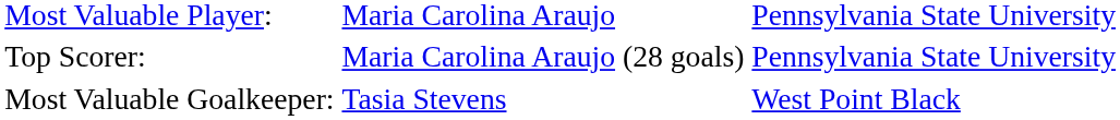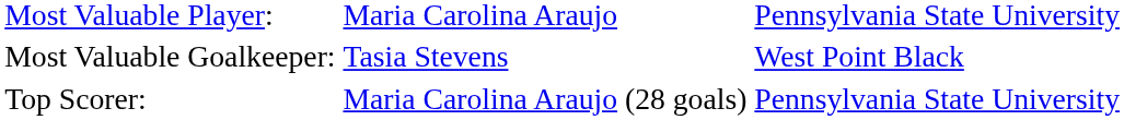rows swapped: Most Valuable Goalkeeper: <-> Top Scorer:
